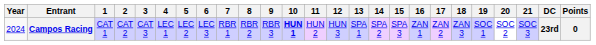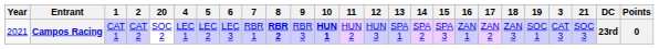columns swapped: 3 <-> 20
Campos Racing | Year: 2024 -> 2021
Campos Racing | 8: normal -> bold
